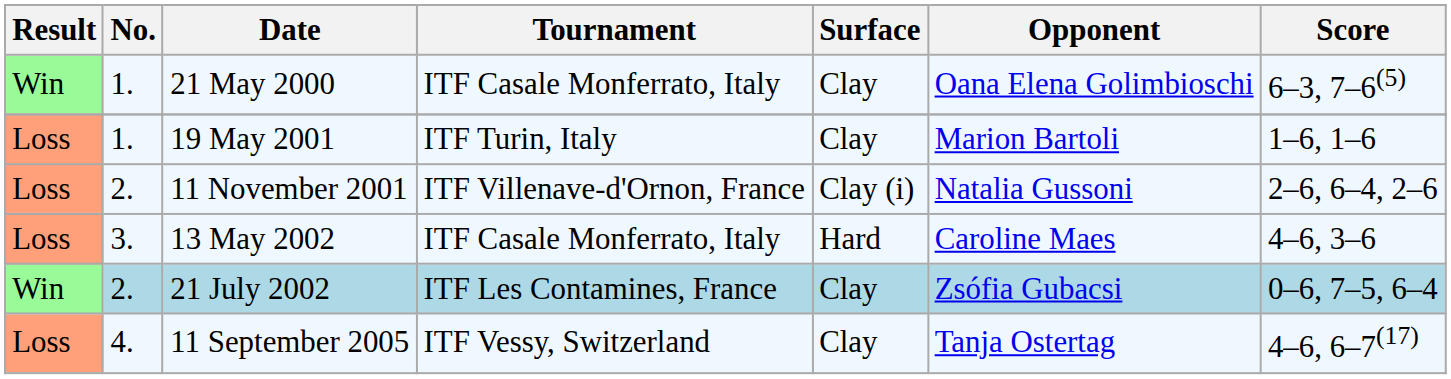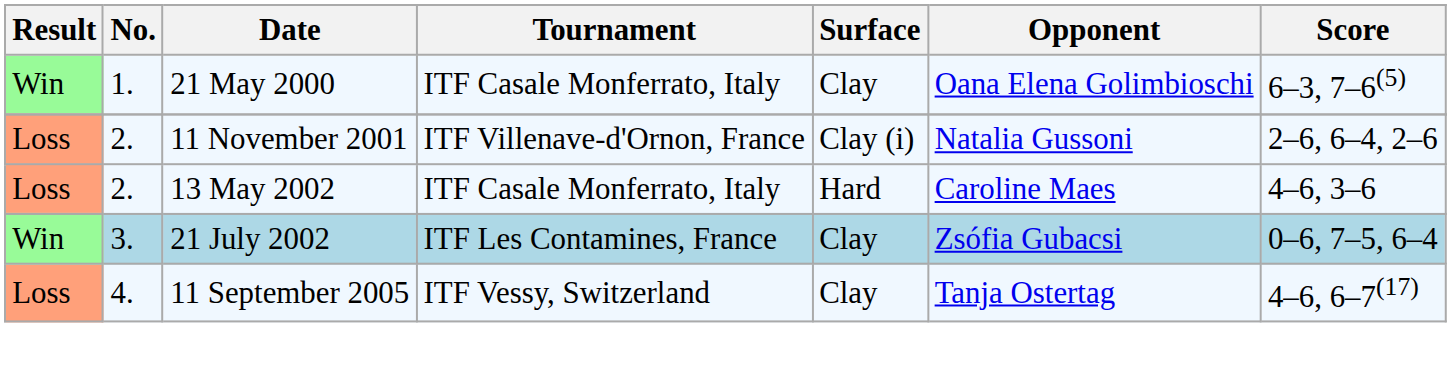- row: Loss | 1. | 19 May 2001 | ITF Turin, Italy | Clay | Marion Bartoli | 1–6, 1–6
13 May 2002 | No.: 3. -> 2.
21 July 2002 | No.: 2. -> 3.
